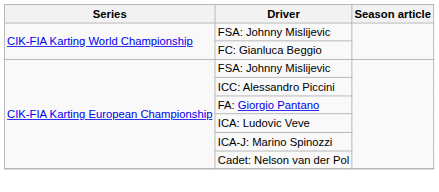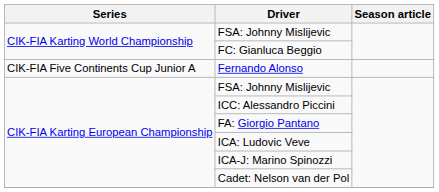+ row: CIK-FIA Five Continents Cup Junior A | Fernando Alonso
